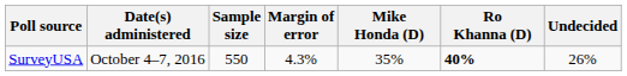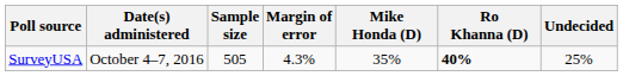SurveyUSA | Sample size: 550 -> 505
SurveyUSA | Undecided: 26% -> 25%
